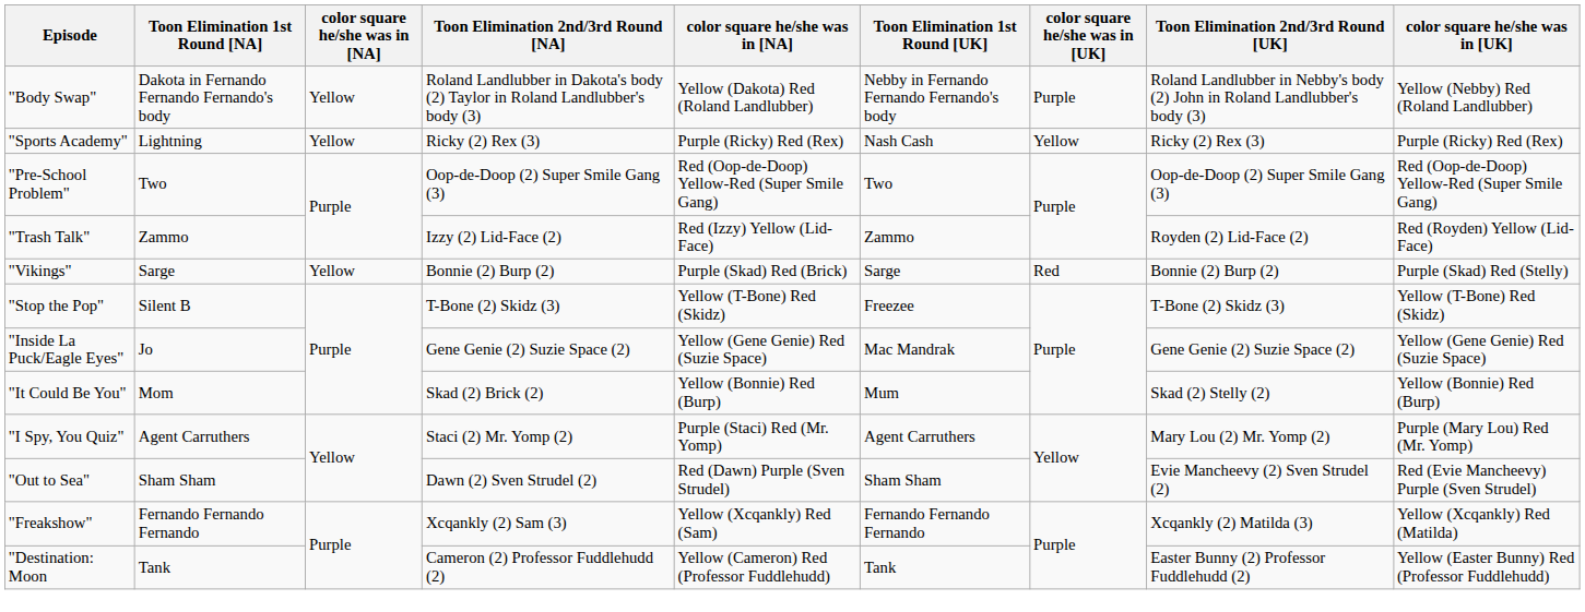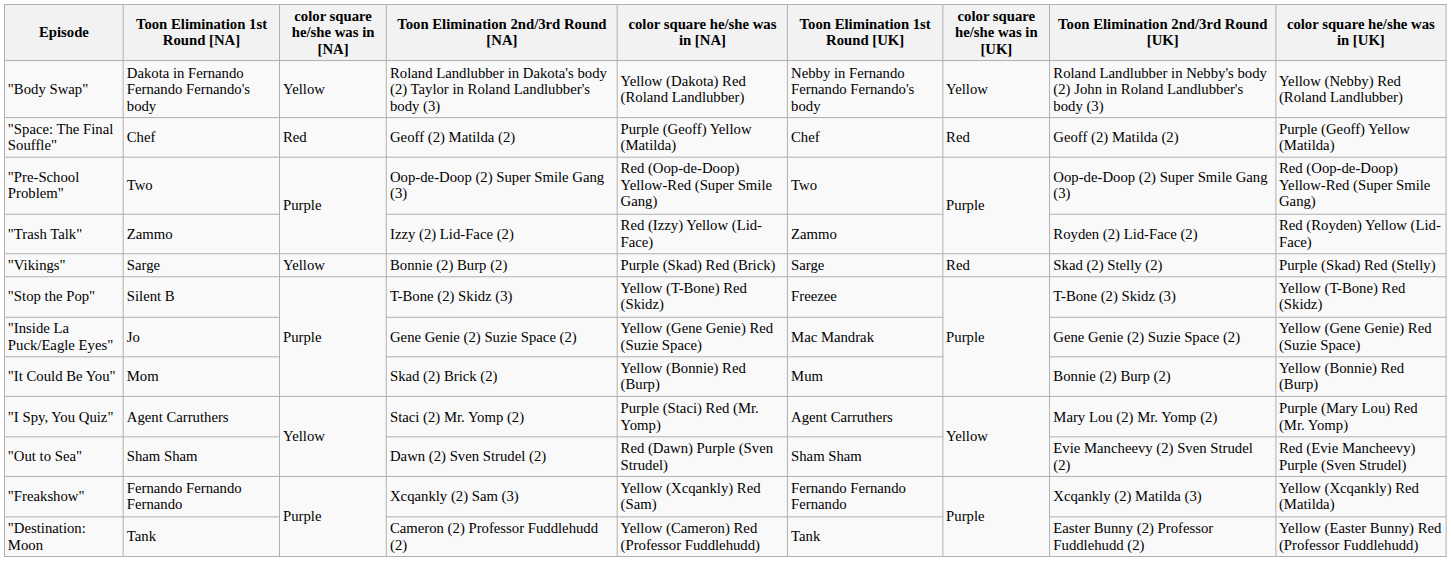"Body Swap" | column 7: Purple -> Yellow
- row: "Sports Academy" | Lightning | Yellow | Ricky (2) Rex (3) | Purple (Ricky) Red (Rex) | Nash Cash | Yellow | Ricky (2) Rex (3) | Purple (Ricky) Red (Rex)
+ row: "Space: The Final Souffle" | Chef | Red | Geoff (2) Matilda (2) | Purple (Geoff) Yellow (Matilda) | Chef | Red | Geoff (2) Matilda (2) | Purple (Geoff) Yellow (Matilda)
"Vikings" | Toon Elimination 2nd/3rd Round [UK]: Bonnie (2) Burp (2) -> Skad (2) Stelly (2)
"It Could Be You" | Toon Elimination 2nd/3rd Round [UK]: Skad (2) Stelly (2) -> Bonnie (2) Burp (2)
